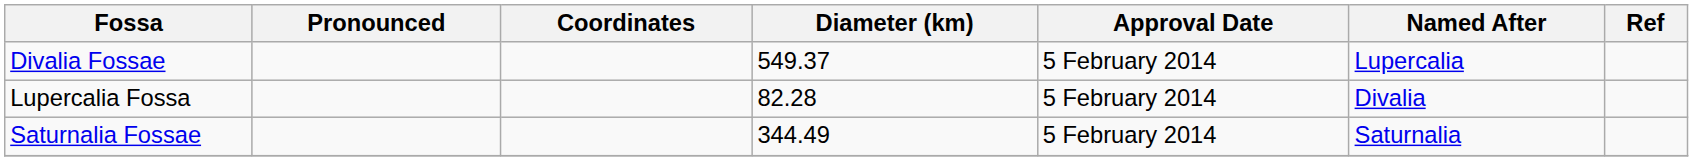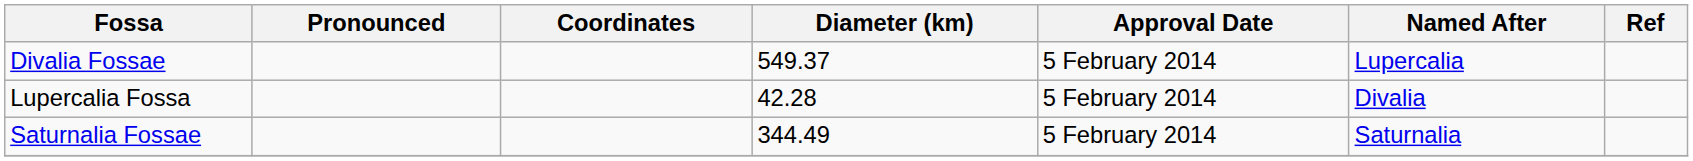Lupercalia Fossa | Diameter (km): 82.28 -> 42.28
